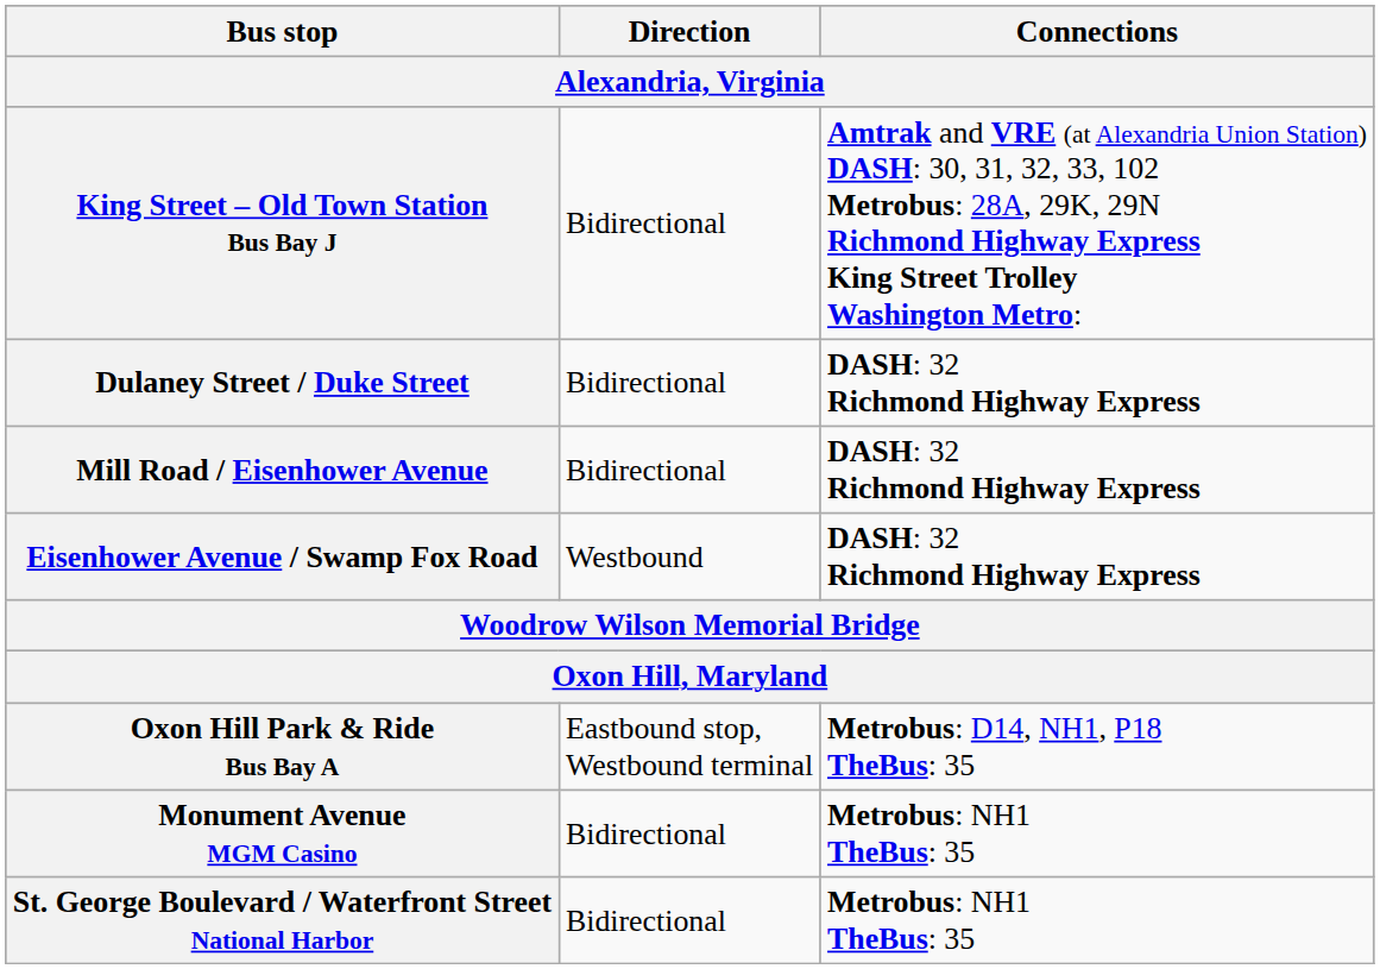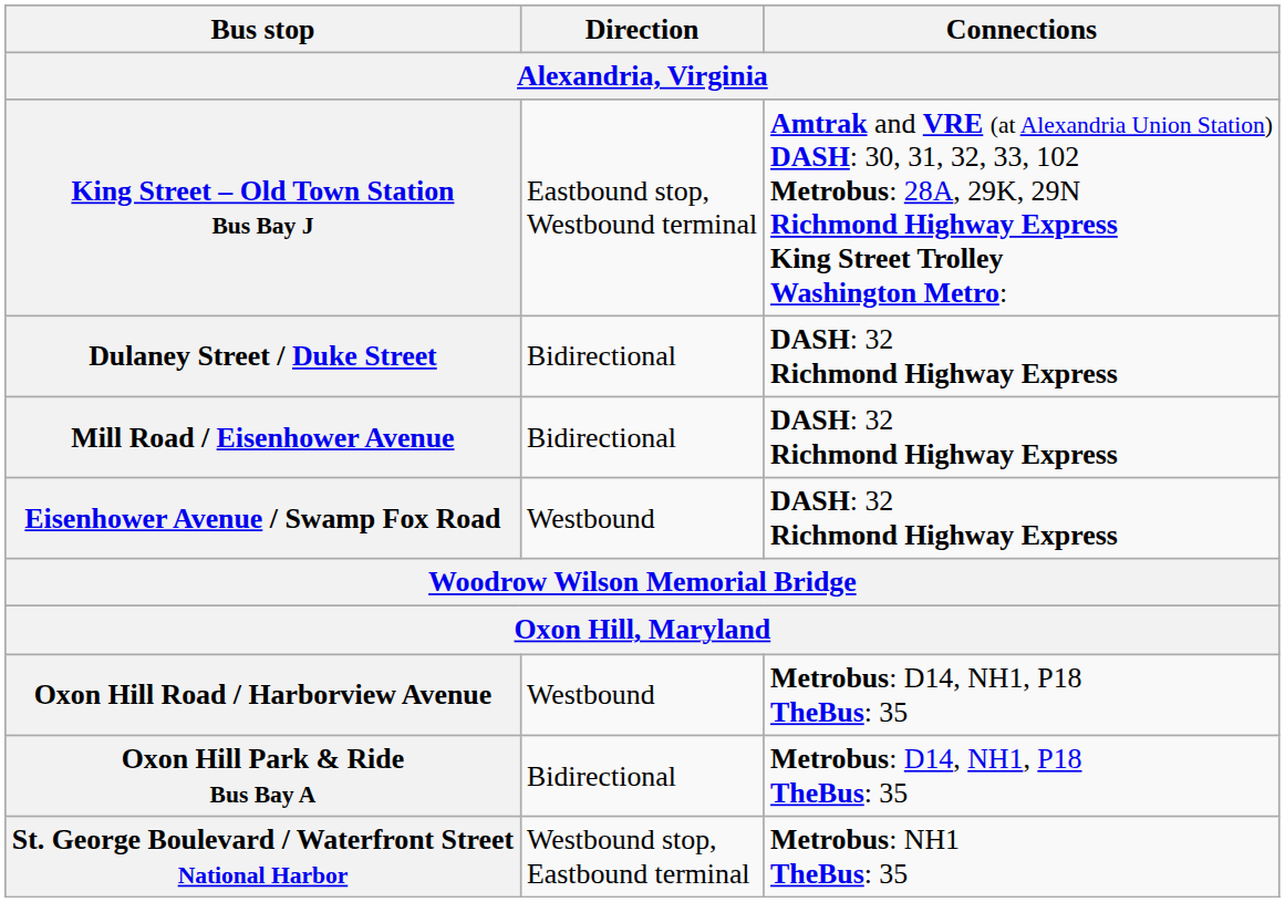King Street – Old Town Station Bus Bay J | Direction: Bidirectional -> Eastbound stop, Westbound terminal
+ row: Oxon Hill Road / Harborview Avenue | Westbound | Metrobus: D14, NH1, P18 TheBus: 35
Oxon Hill Park & Ride Bus Bay A | Direction: Eastbound stop, Westbound terminal -> Bidirectional
- row: Monument Avenue MGM Casino | Bidirectional | Metrobus: NH1 TheBus: 35
St. George Boulevard / Waterfront Street National Harbor | Direction: Bidirectional -> Westbound stop, Eastbound terminal
